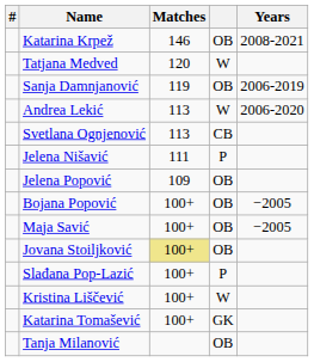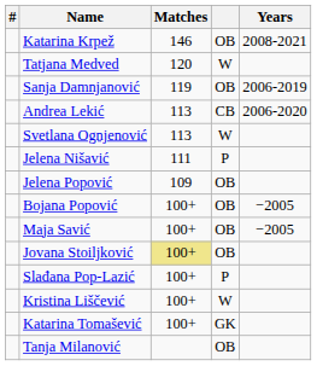Andrea Lekić | column 4: W -> CB
Svetlana Ognjenović | column 4: CB -> W
